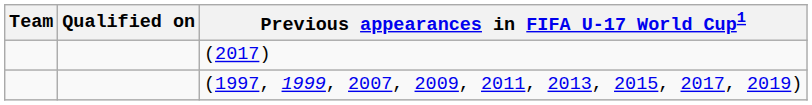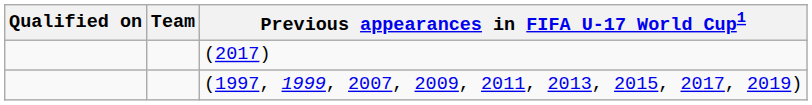columns swapped: Team <-> Qualified on
